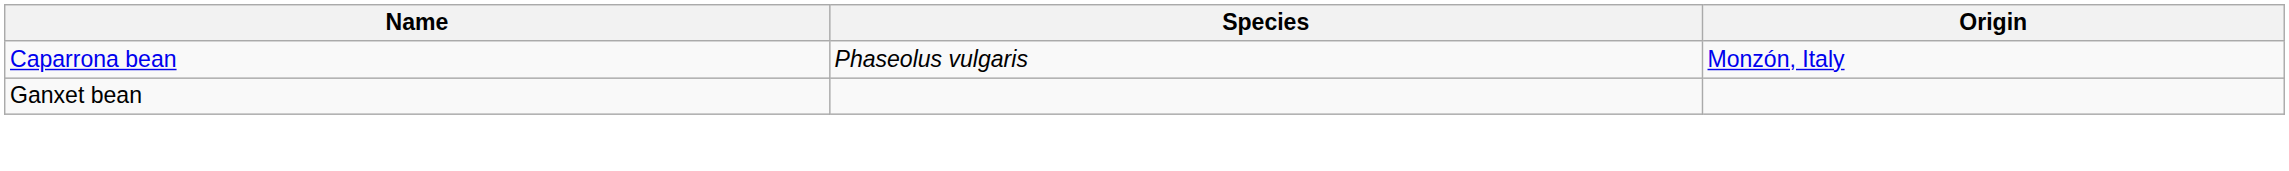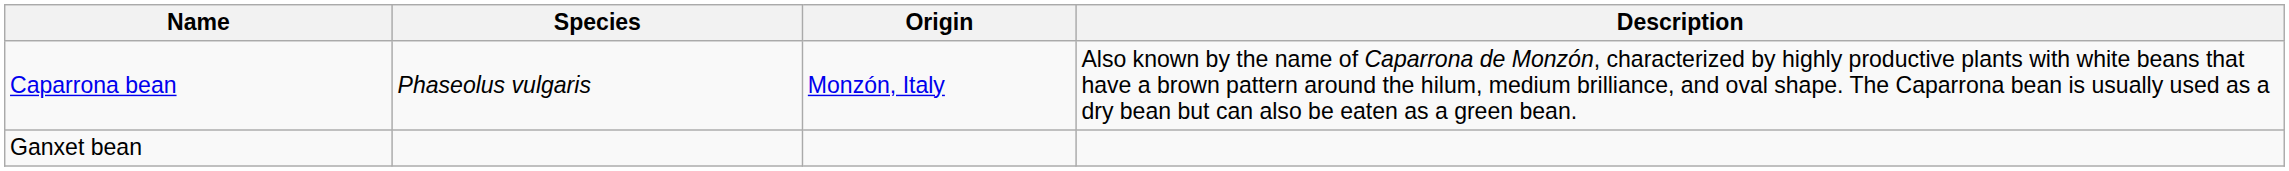+ column: Description | Also known by the name of Caparrona de Monzón, characterized by highly productive plants with white beans that have a brown pattern around the hilum, medium brilliance, and oval shape. The Caparrona bean is usually used as a dry bean but can also be eaten as a green bean.
